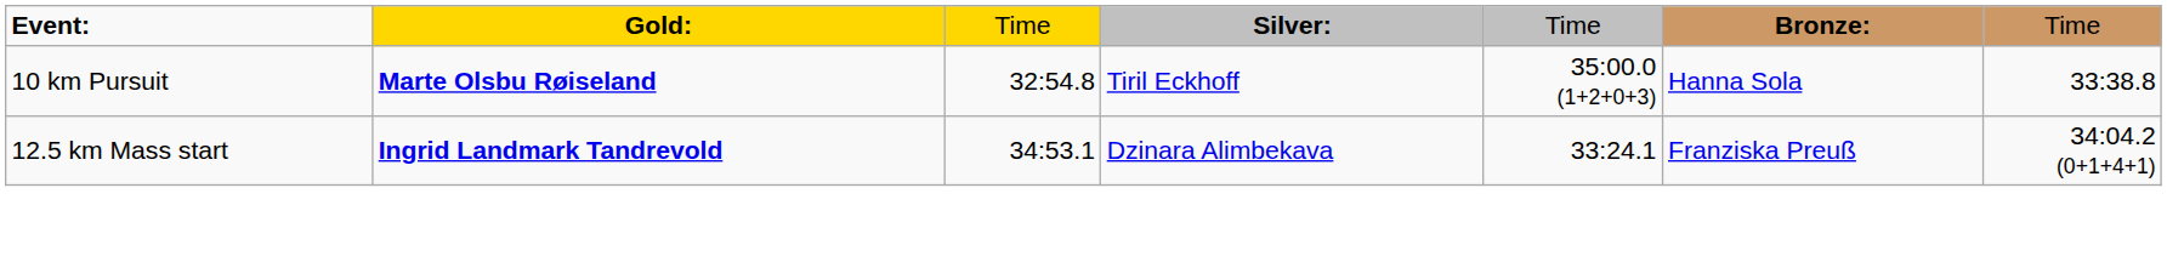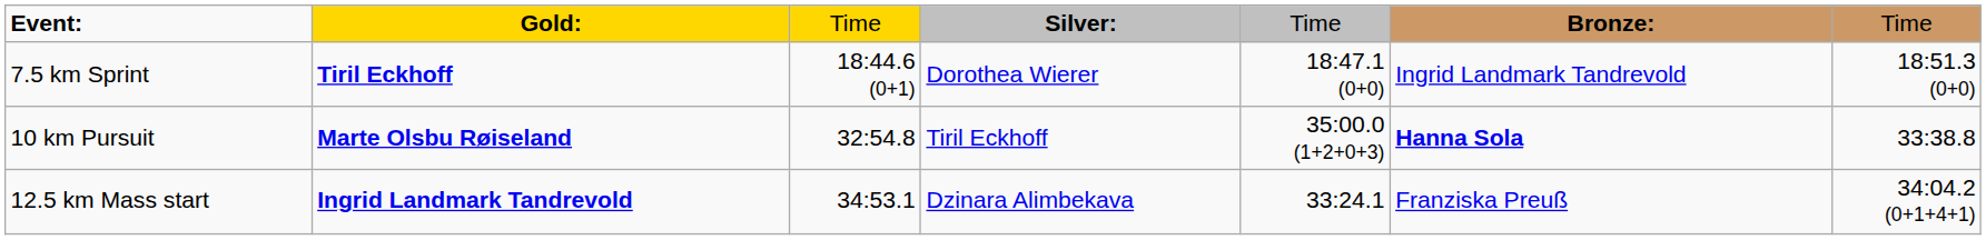+ row: 7.5 km Sprint | Tiril Eckhoff | 18:44.6 (0+1) | Dorothea Wierer | 18:47.1 (0+0) | Ingrid Landmark Tandrevold | 18:51.3 (0+0)
10 km Pursuit | column 6: normal -> bold
